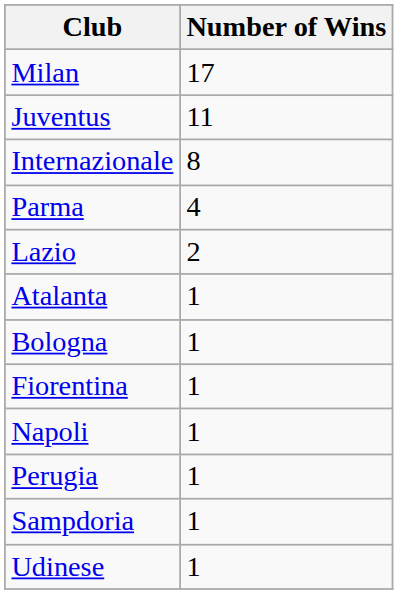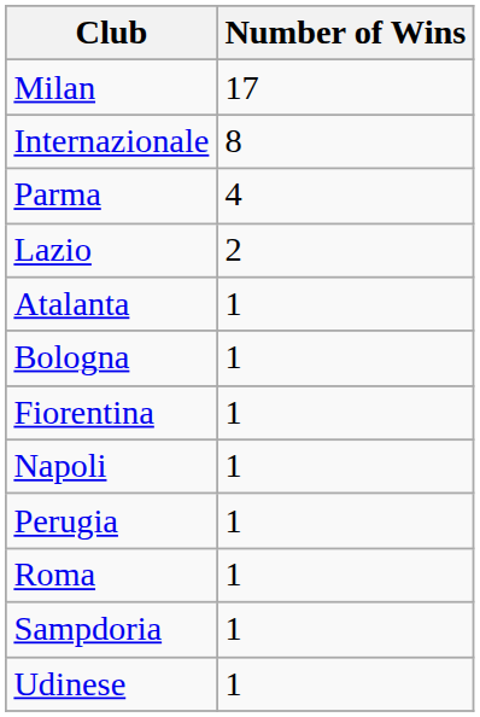- row: Juventus | 11
+ row: Roma | 1
